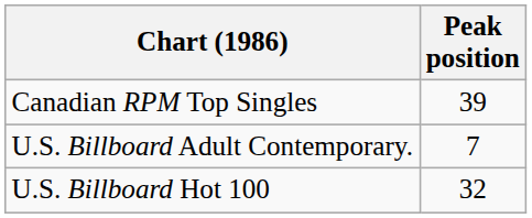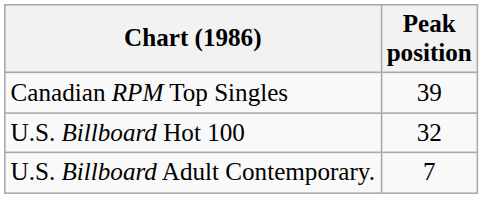rows swapped: U.S. Billboard Adult Contemporary. <-> U.S. Billboard Hot 100
